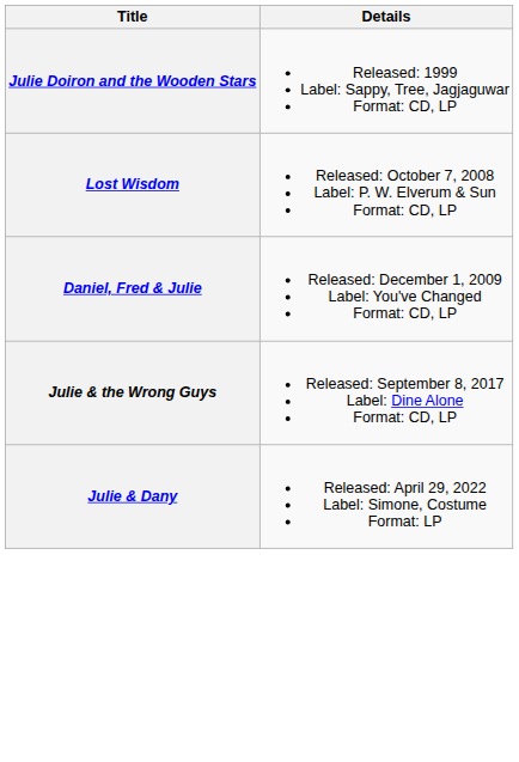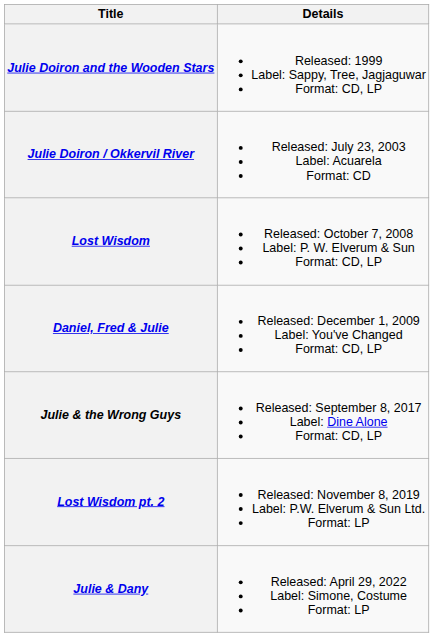+ row: Julie Doiron / Okkervil River | Released: July 23, 2003 Label: Acuarela Format: CD
+ row: Lost Wisdom pt. 2 | Released: November 8, 2019 Label: P.W. Elverum & Sun Ltd. Format: LP
